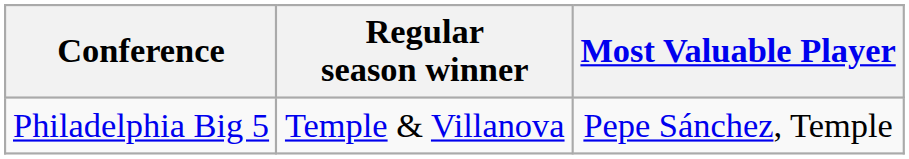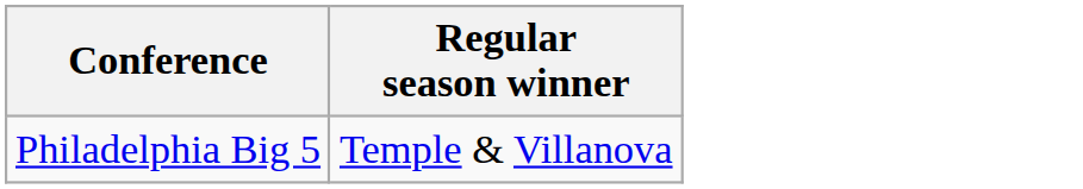- column: Most Valuable Player | Pepe Sánchez, Temple
